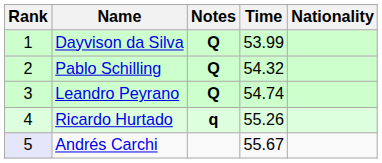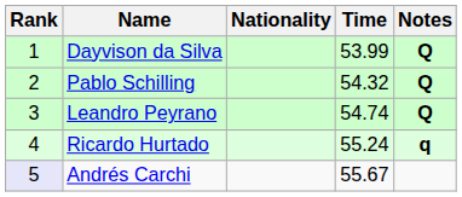columns swapped: Nationality <-> Notes
Ricardo Hurtado | Time: 55.26 -> 55.24
